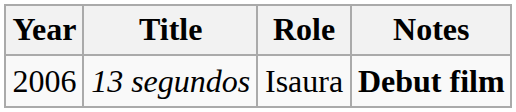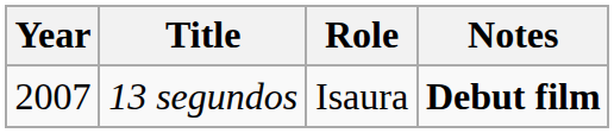13 segundos | Year: 2006 -> 2007
